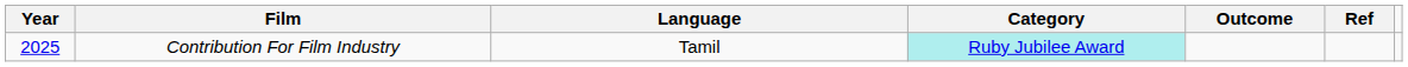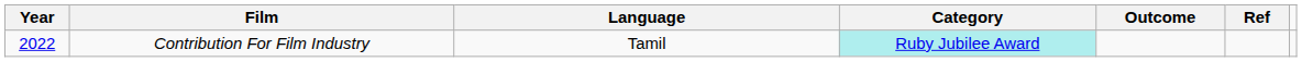Contribution For Film Industry | Year: 2025 -> 2022
